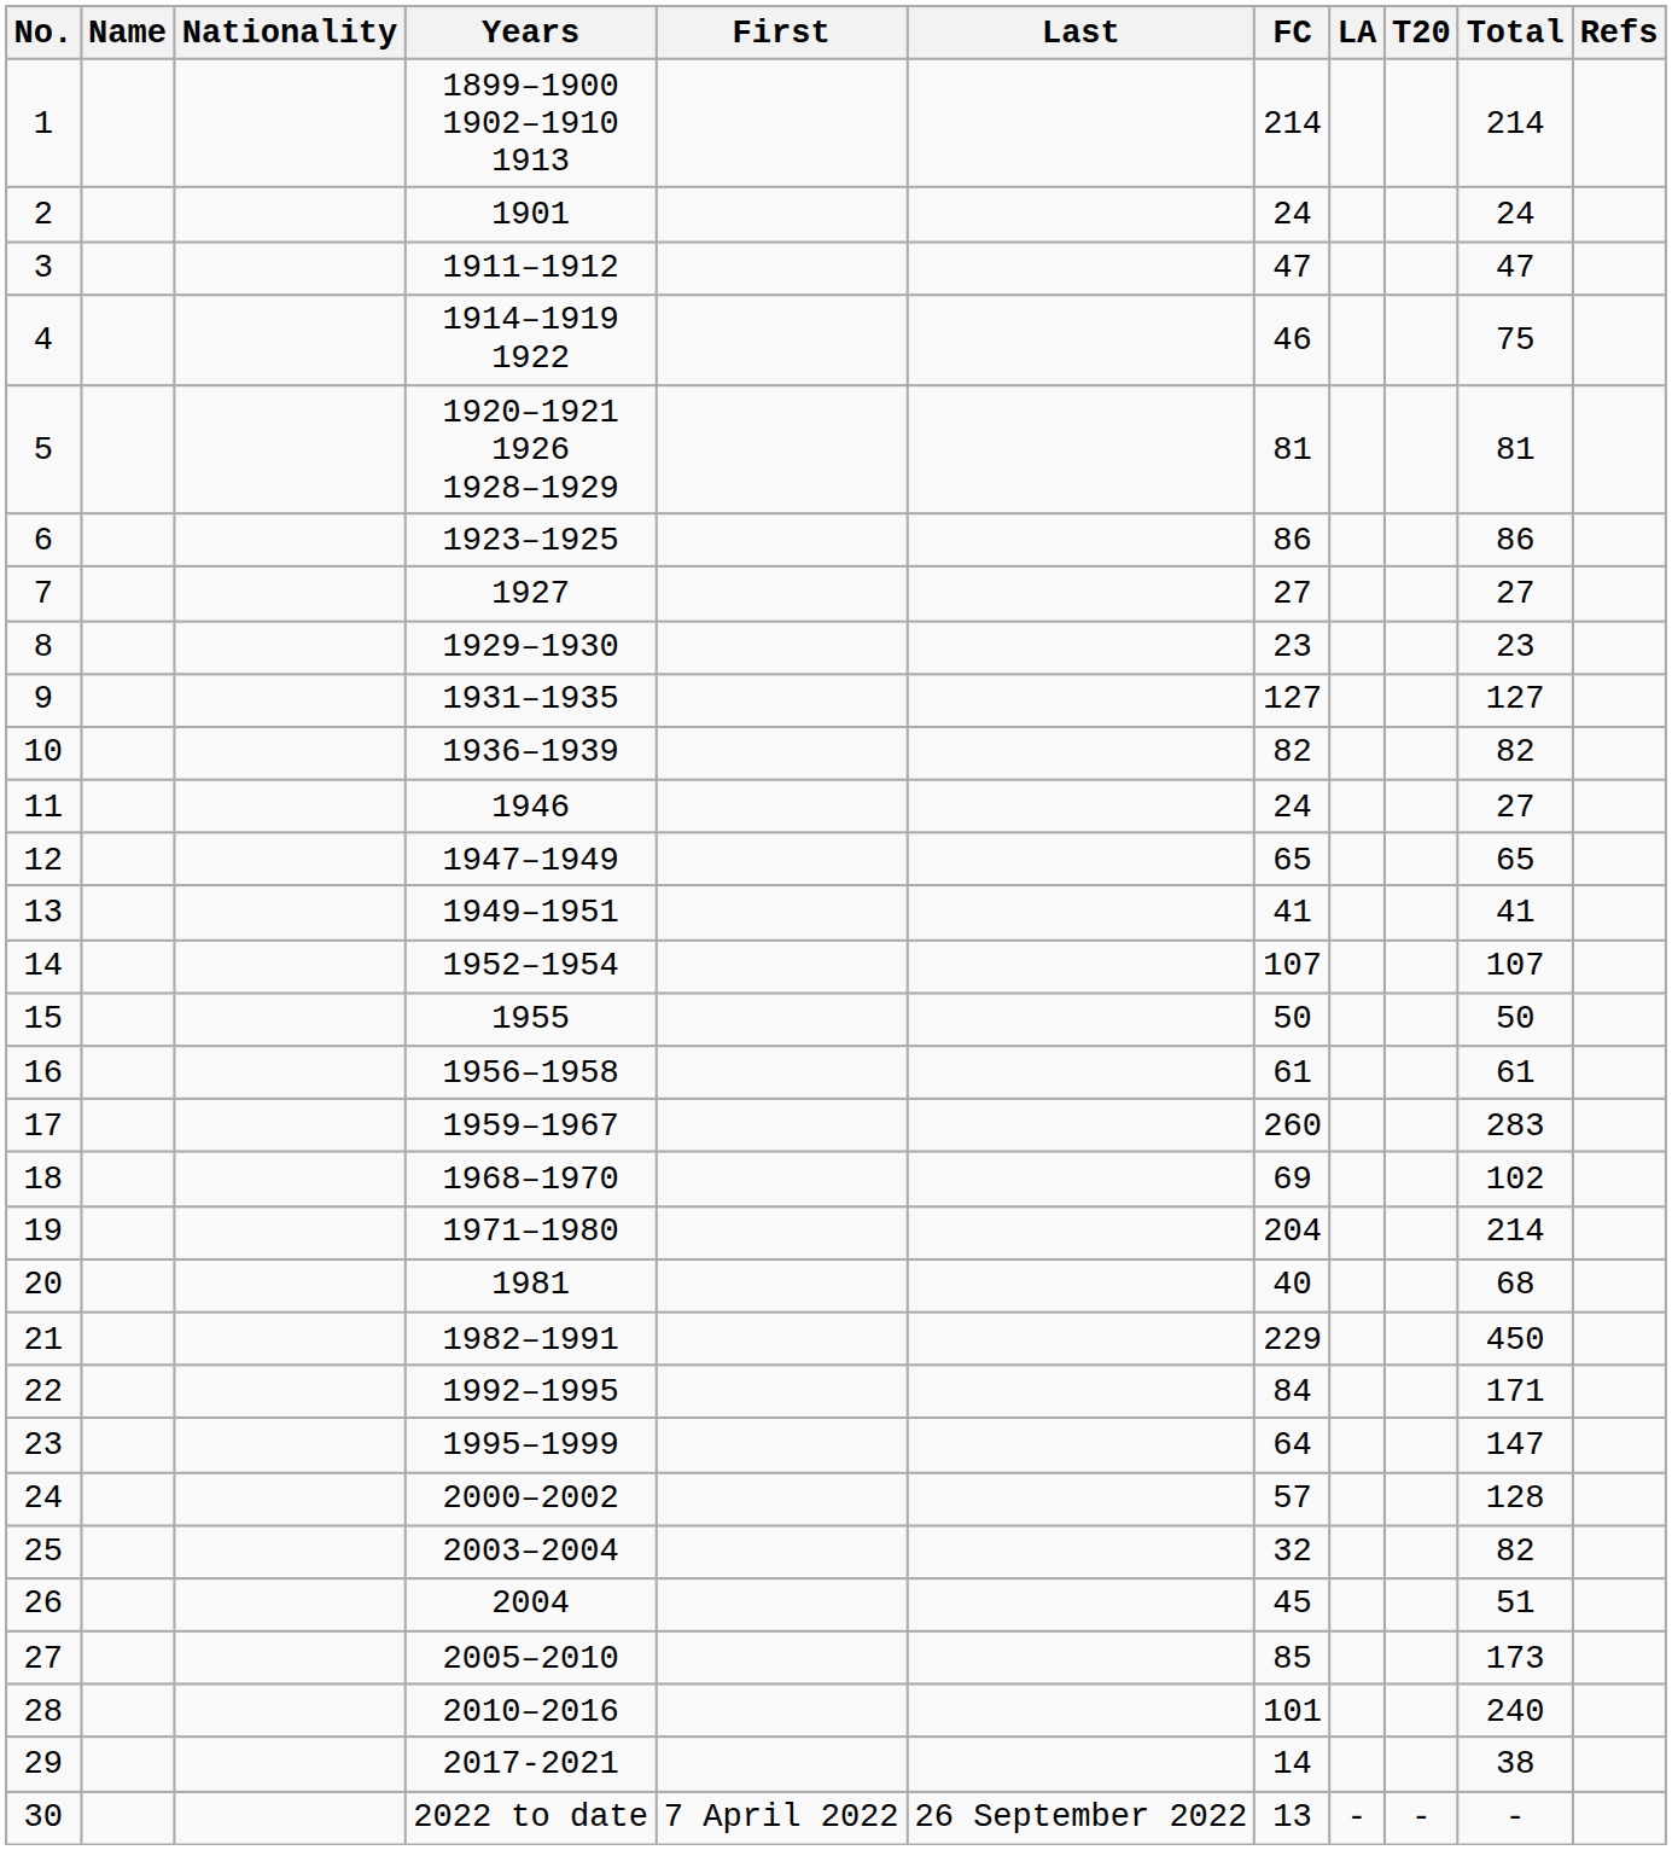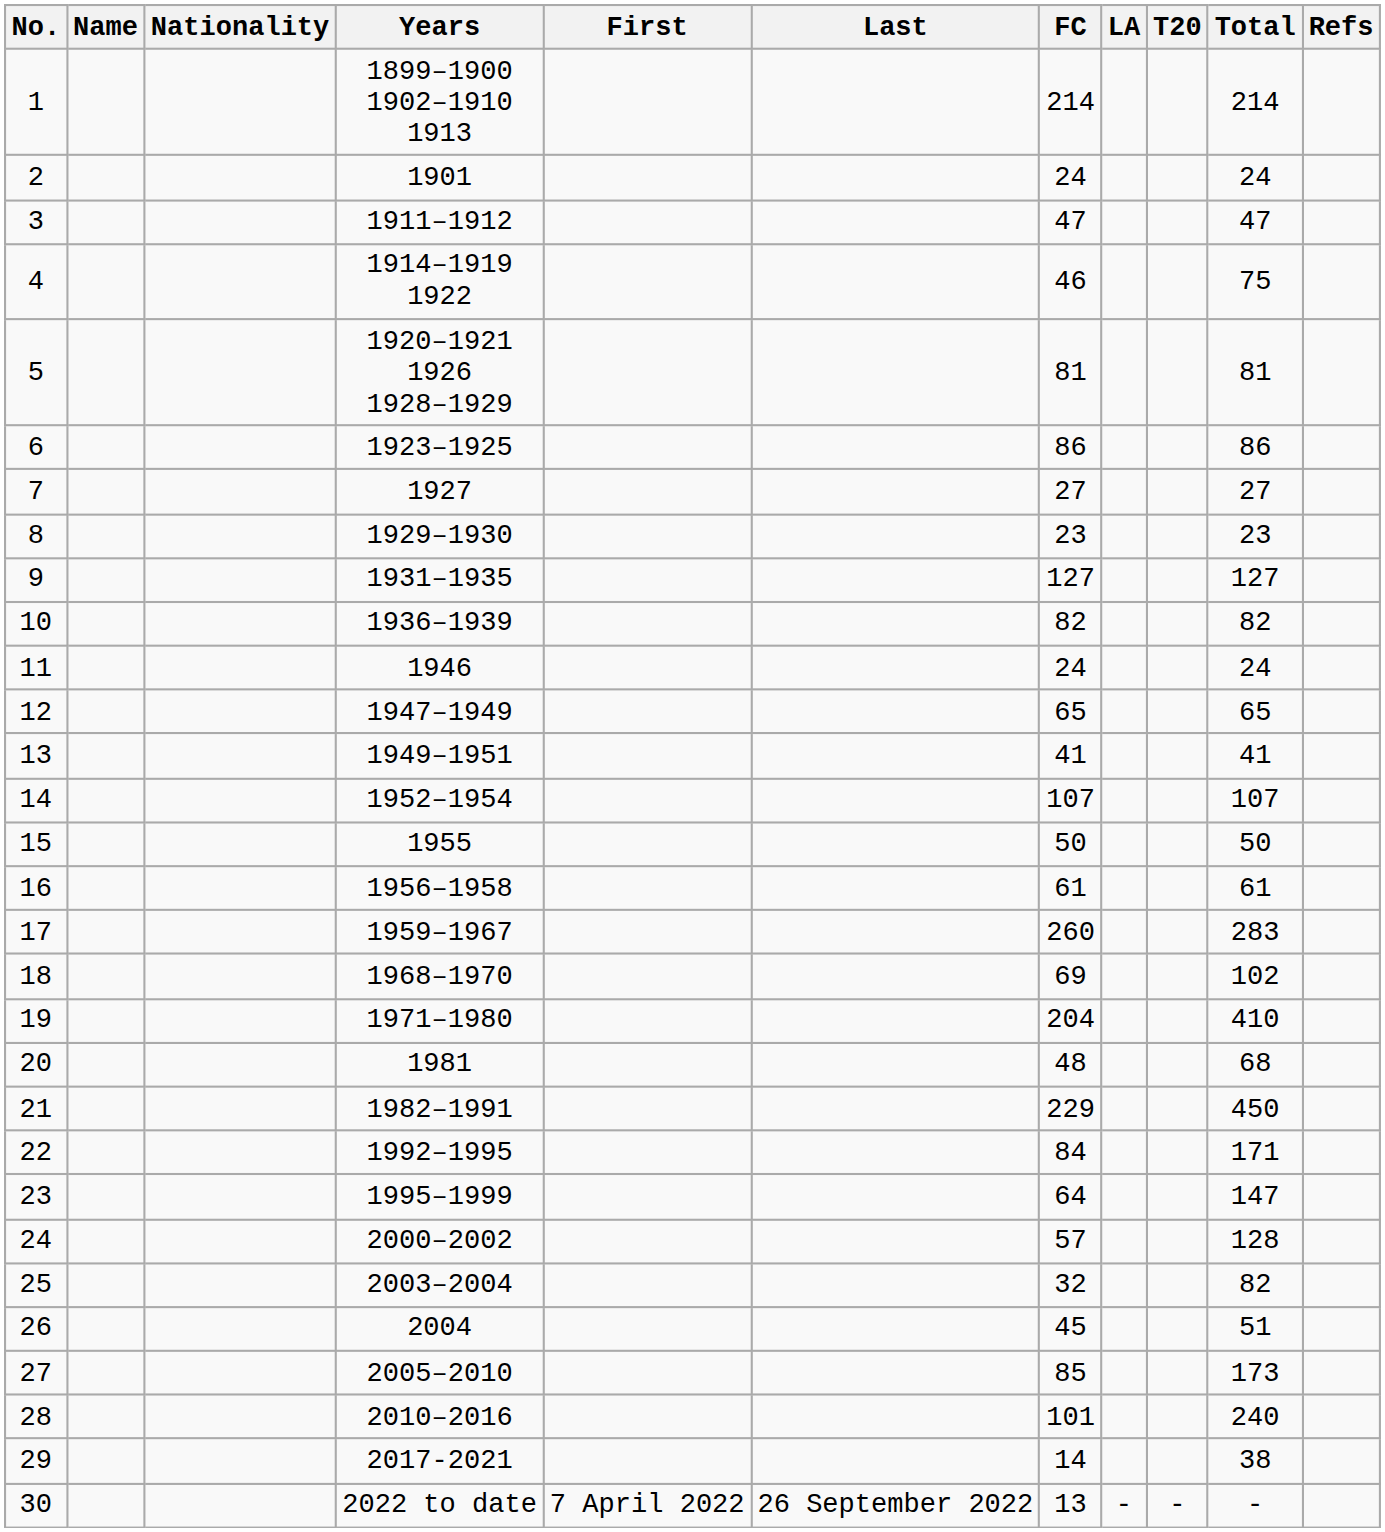11 | Total: 27 -> 24
19 | Total: 214 -> 410
20 | FC: 40 -> 48
